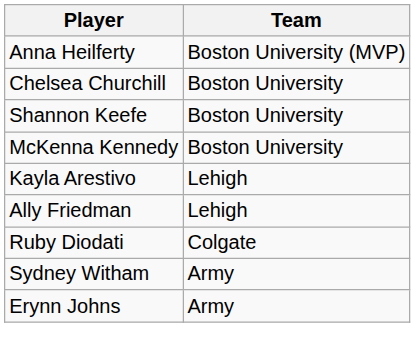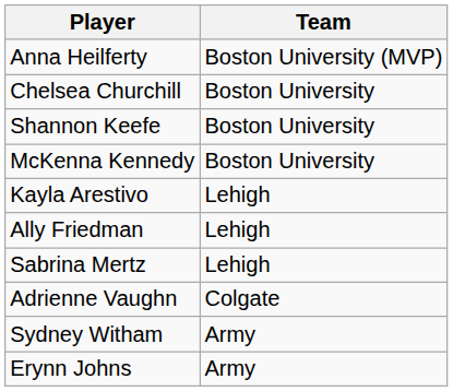+ row: Sabrina Mertz | Lehigh
+ row: Adrienne Vaughn | Colgate
- row: Ruby Diodati | Colgate
